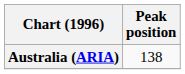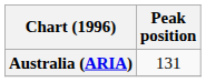Australia (ARIA) | Peak position: 138 -> 131
